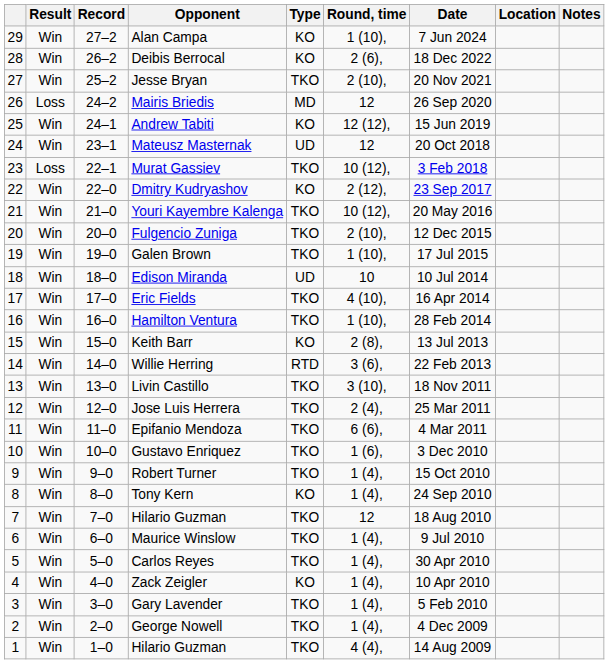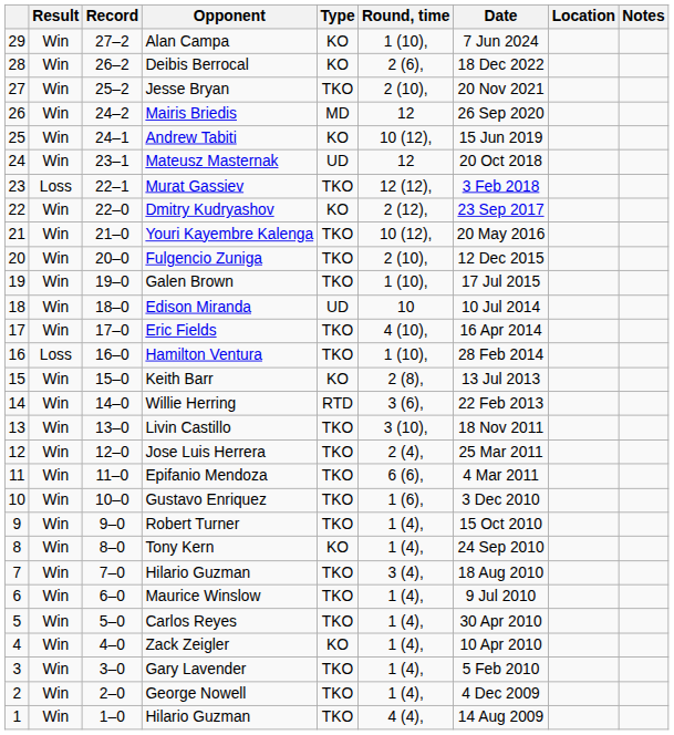Mairis Briedis | Result: Loss -> Win
Andrew Tabiti | Round, time: 12 (12), -> 10 (12),
Murat Gassiev | Round, time: 10 (12), -> 12 (12),
Hamilton Ventura | Result: Win -> Loss
7 / Hilario Guzman | Round, time: 12 -> 3 (4),
